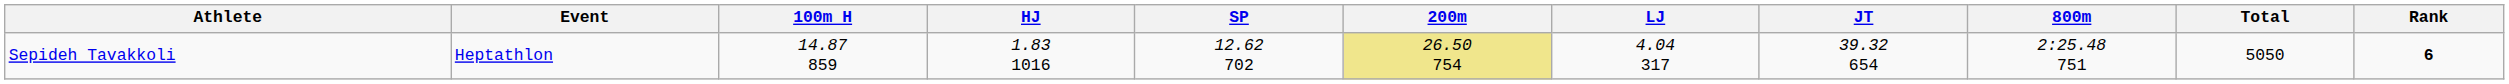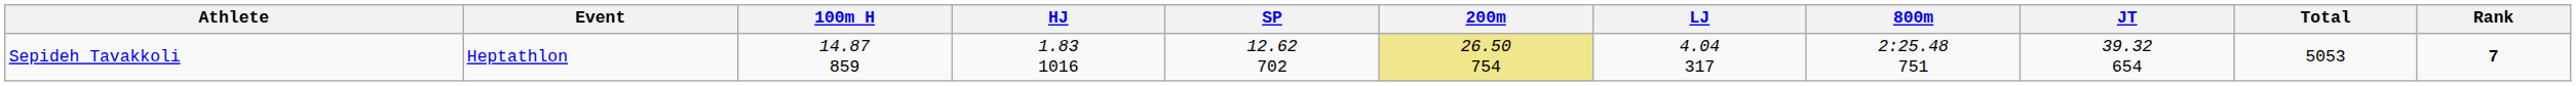columns swapped: JT <-> 800m
Sepideh Tavakkoli | Total: 5050 -> 5053
Sepideh Tavakkoli | Rank: 6 -> 7
